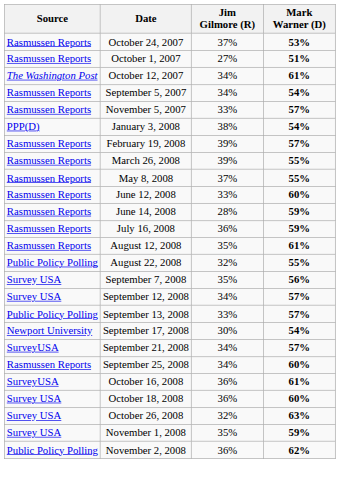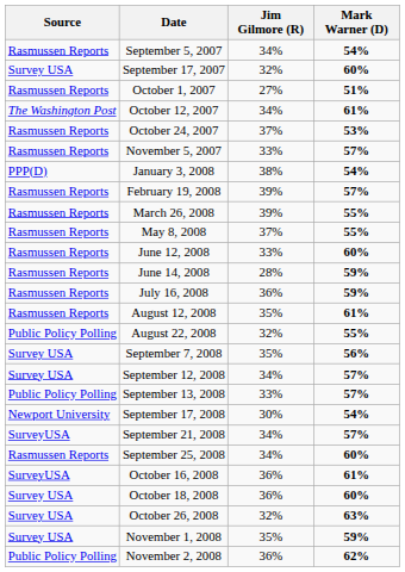rows swapped: September 5, 2007 <-> October 24, 2007
+ row: Survey USA | September 17, 2007 | 32% | 60%
